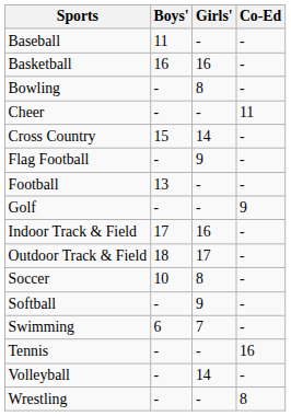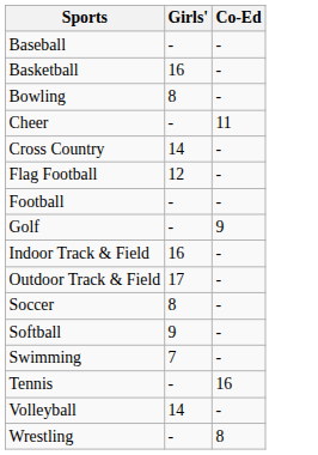- column: Boys' | 11 | 16 | - | - | 15 | - | 13 | - | 17 | 18 | 10 | - | 6 | - | - | -
Flag Football | Girls': 9 -> 12
